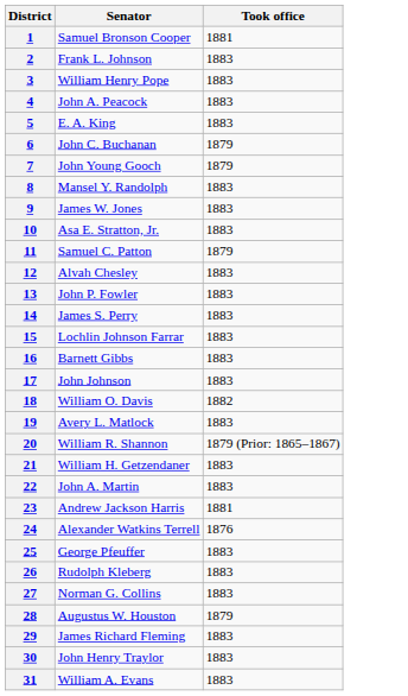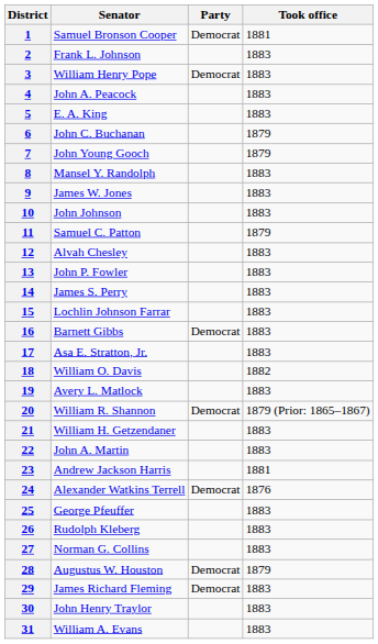+ column: Party | Democrat | Democrat | Democrat | Democrat | Democrat | Democrat | Democrat
10 | Senator: Asa E. Stratton, Jr. -> John Johnson
17 | Senator: John Johnson -> Asa E. Stratton, Jr.
